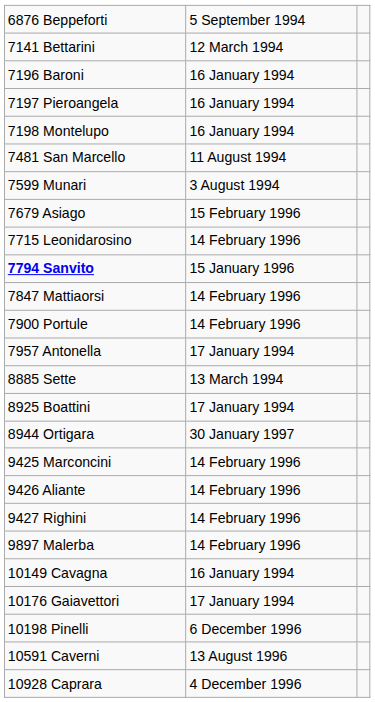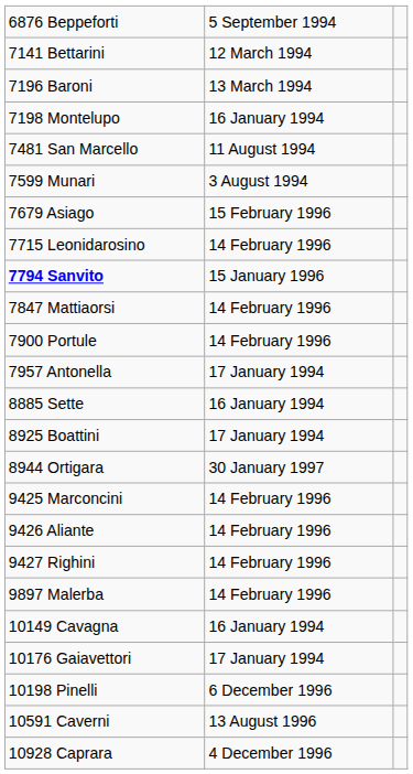7196 Baroni | column 2: 16 January 1994 -> 13 March 1994
- row: 7197 Pieroangela | 16 January 1994
8885 Sette | column 2: 13 March 1994 -> 16 January 1994
